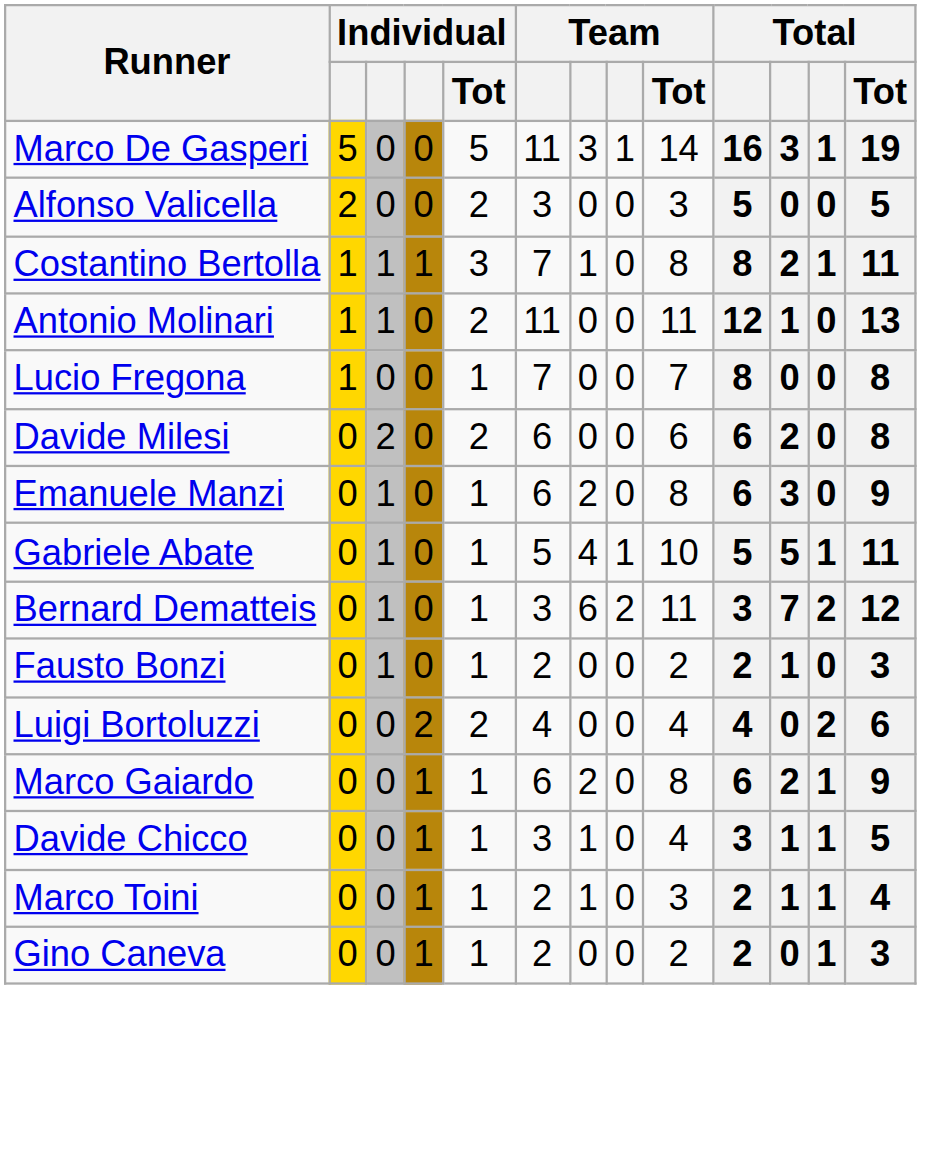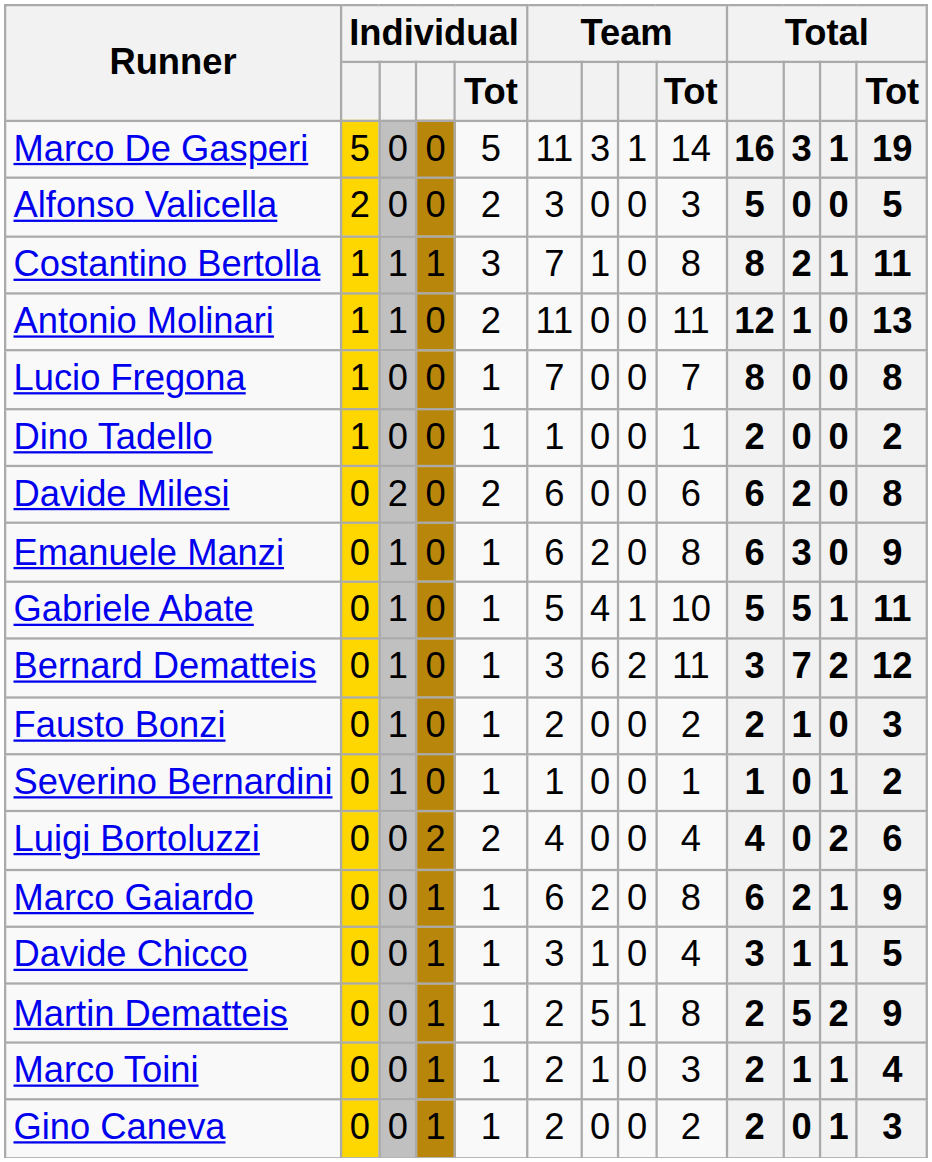+ row: Dino Tadello | 1 | 0 | 0 | 1 | 1 | 0 | 0 | 1 | 2 | 0 | 0 | 2
+ row: Severino Bernardini | 0 | 1 | 0 | 1 | 1 | 0 | 0 | 1 | 1 | 0 | 1 | 2
+ row: Martin Dematteis | 0 | 0 | 1 | 1 | 2 | 5 | 1 | 8 | 2 | 5 | 2 | 9
